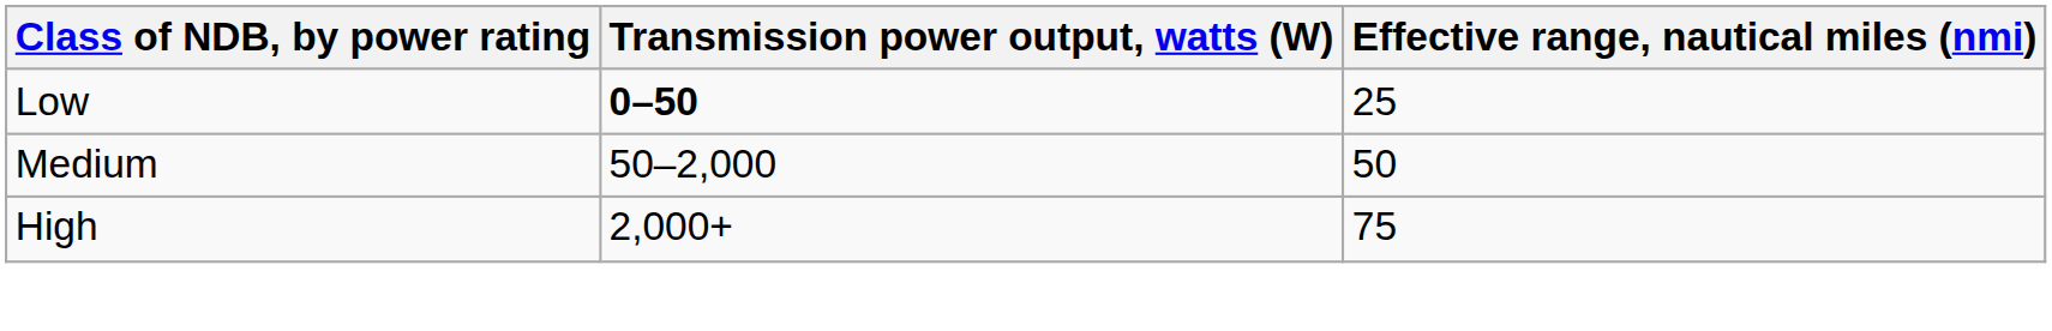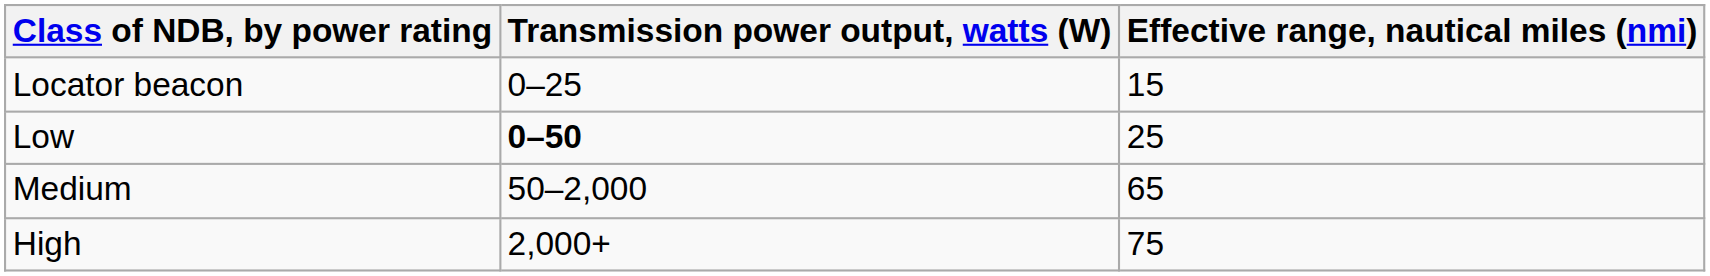+ row: Locator beacon | 0–25 | 15
Medium | Effective range, nautical miles (nmi): 50 -> 65
